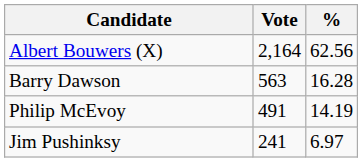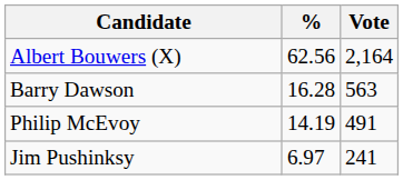columns swapped: Vote <-> %
